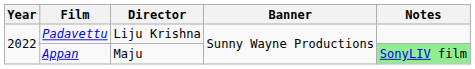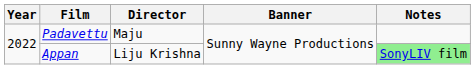Padavettu | Director: Liju Krishna -> Maju
Appan | Director: Maju -> Liju Krishna
